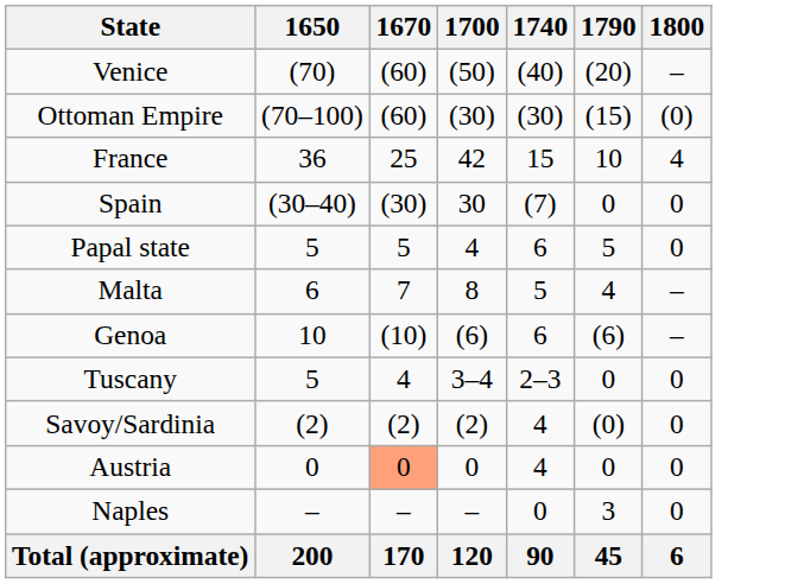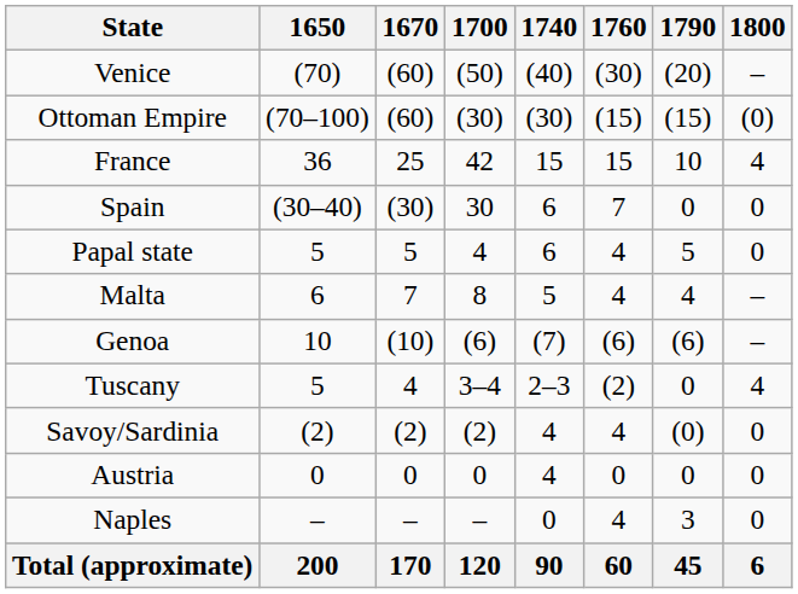+ column: 1760 | (30) | (15) | 15 | 7 | 4 | 4 | (6) | (2) | 4 | 0 | 4 | 60
Spain | 1740: (7) -> 6
Genoa | 1740: 6 -> (7)
Tuscany | 1800: 0 -> 4
Austria | 1670: lightsalmon background -> no background
